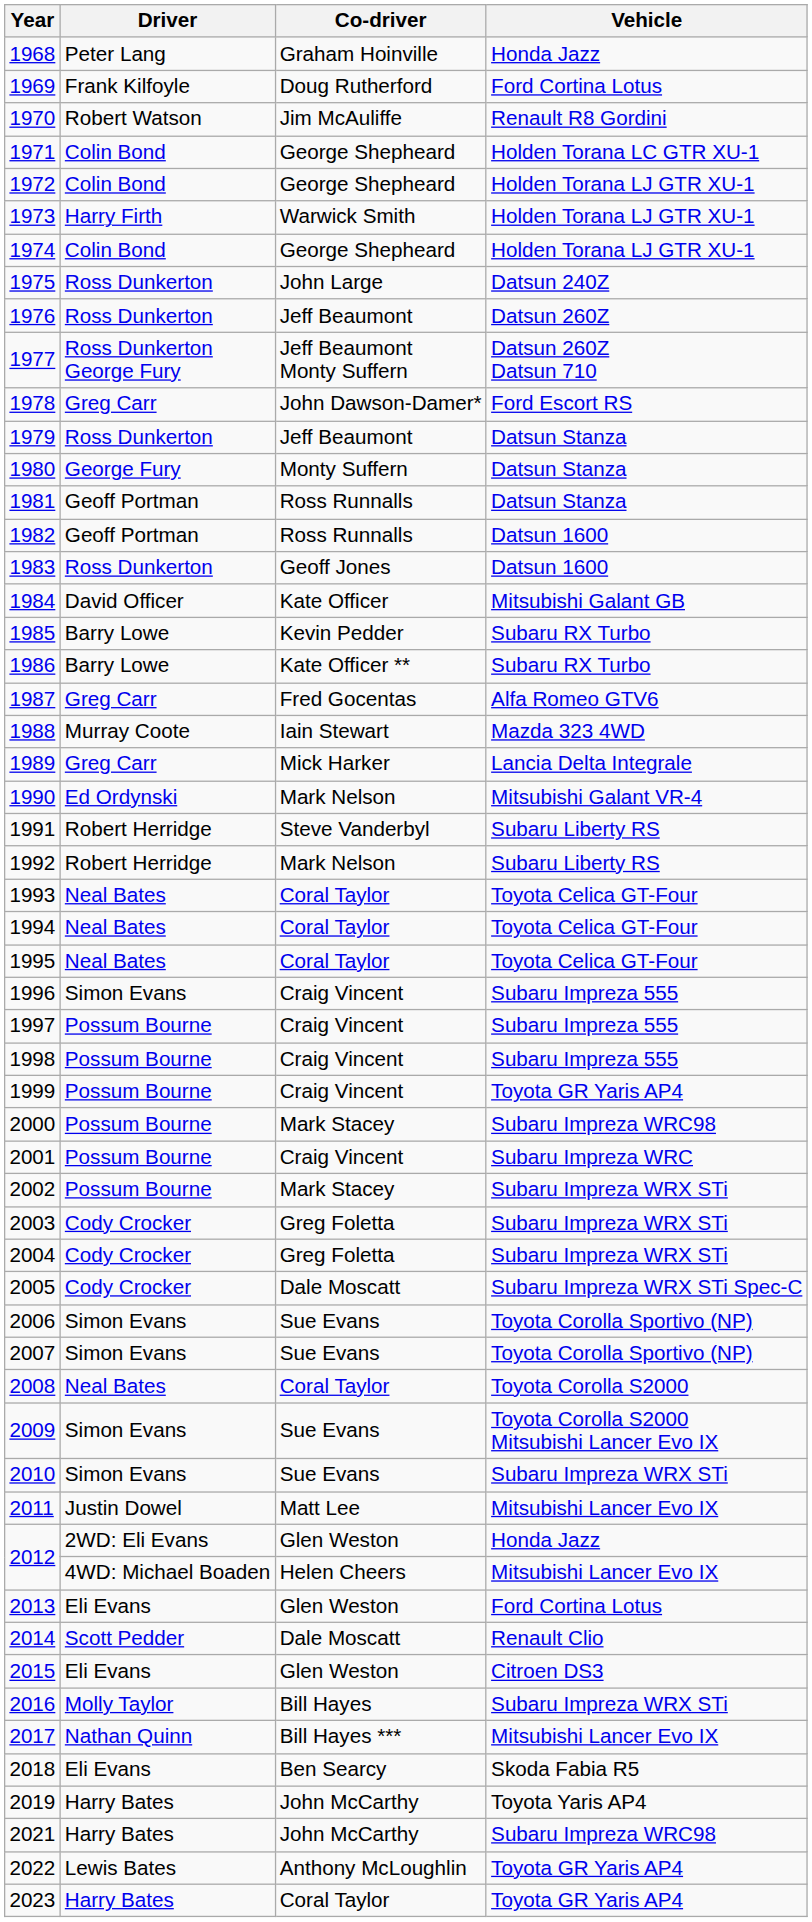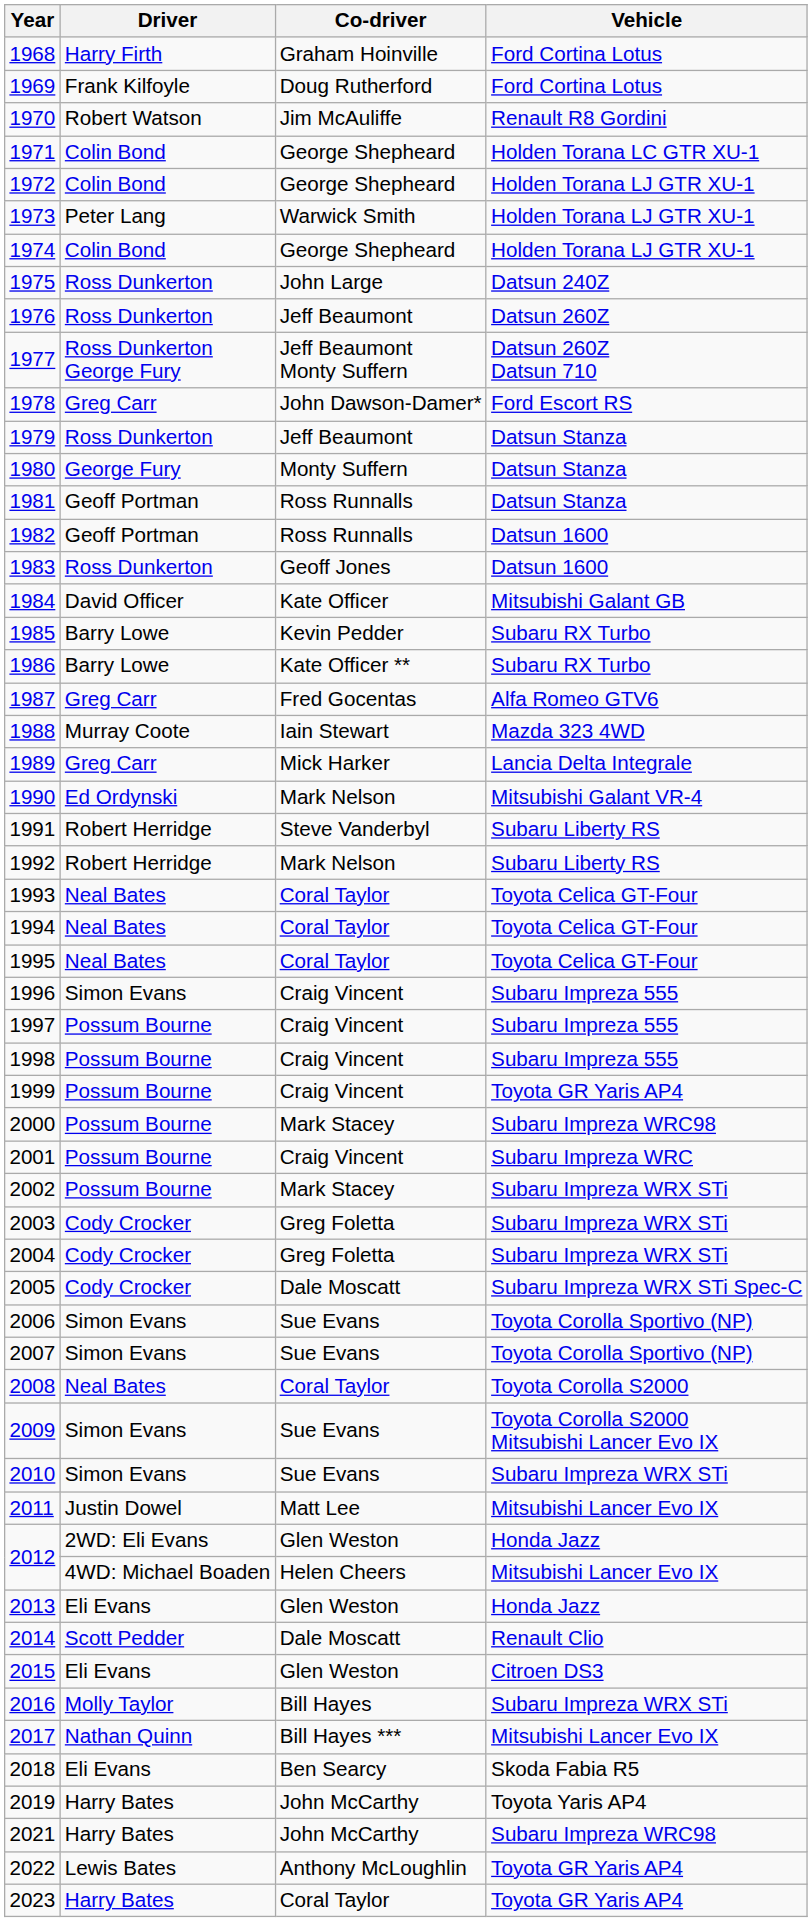1968 | Driver: Peter Lang -> Harry Firth
1968 | Vehicle: Honda Jazz -> Ford Cortina Lotus
1973 | Driver: Harry Firth -> Peter Lang
2013 | Vehicle: Ford Cortina Lotus -> Honda Jazz
